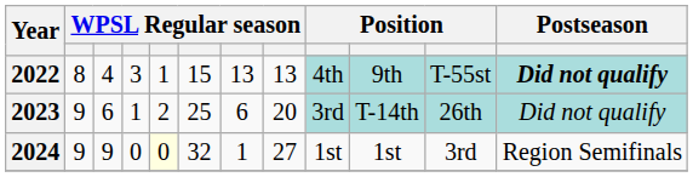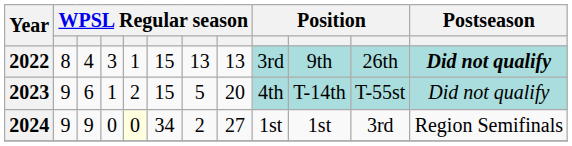2022 | column 9: 4th -> 3rd
2022 | column 11: T-55st -> 26th
2023 | column 6: 25 -> 15
2023 | column 7: 6 -> 5
2023 | column 9: 3rd -> 4th
2023 | column 11: 26th -> T-55st
2024 | column 6: 32 -> 34
2024 | column 7: 1 -> 2
